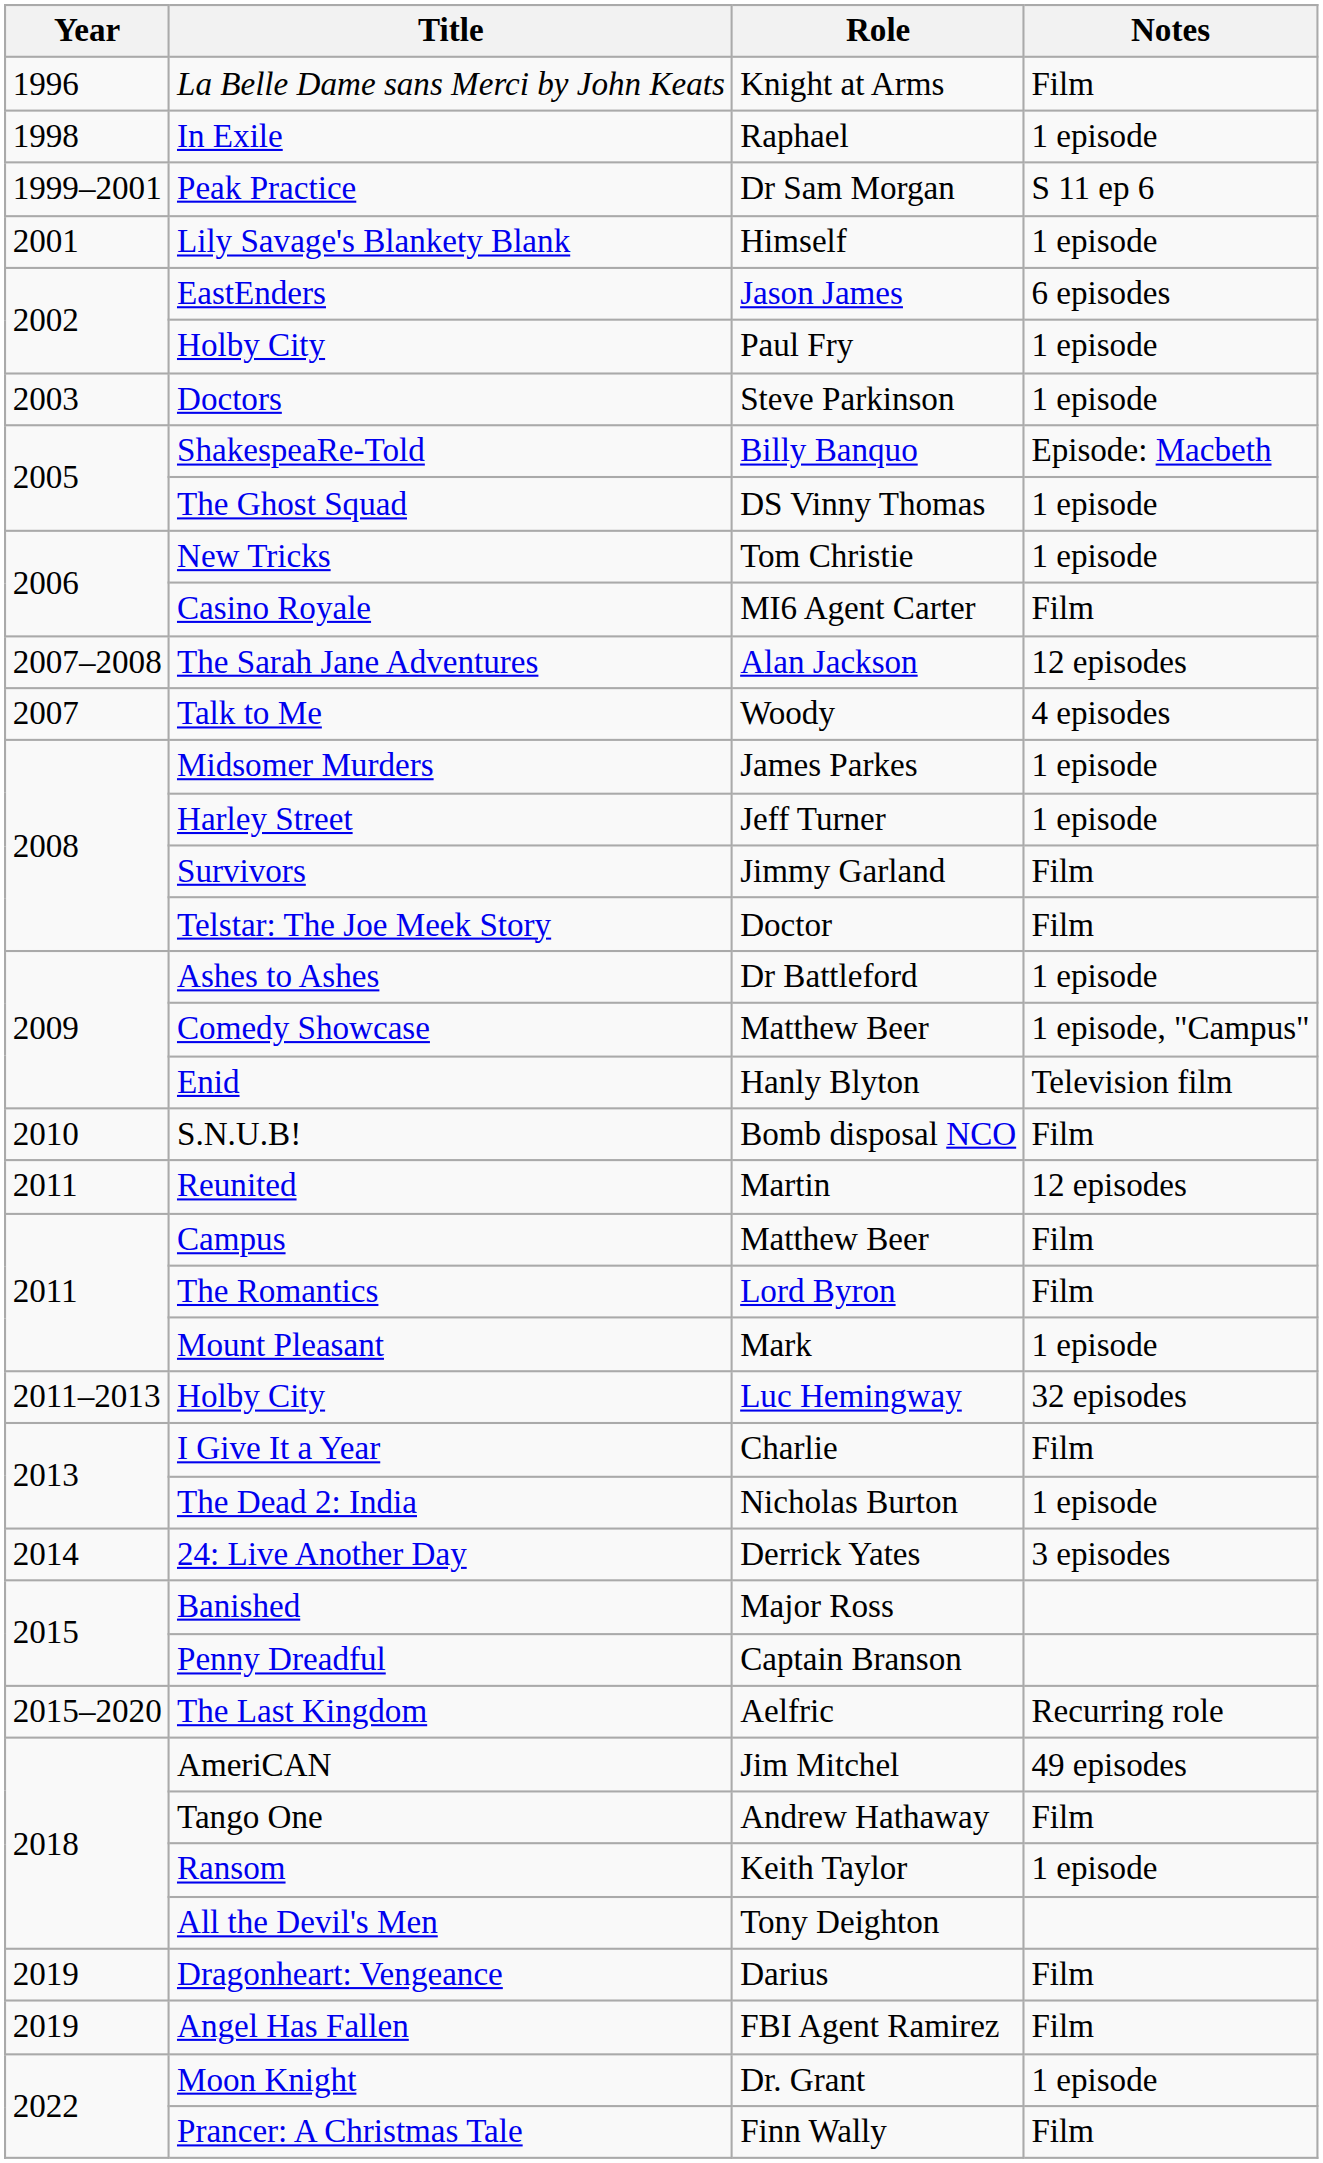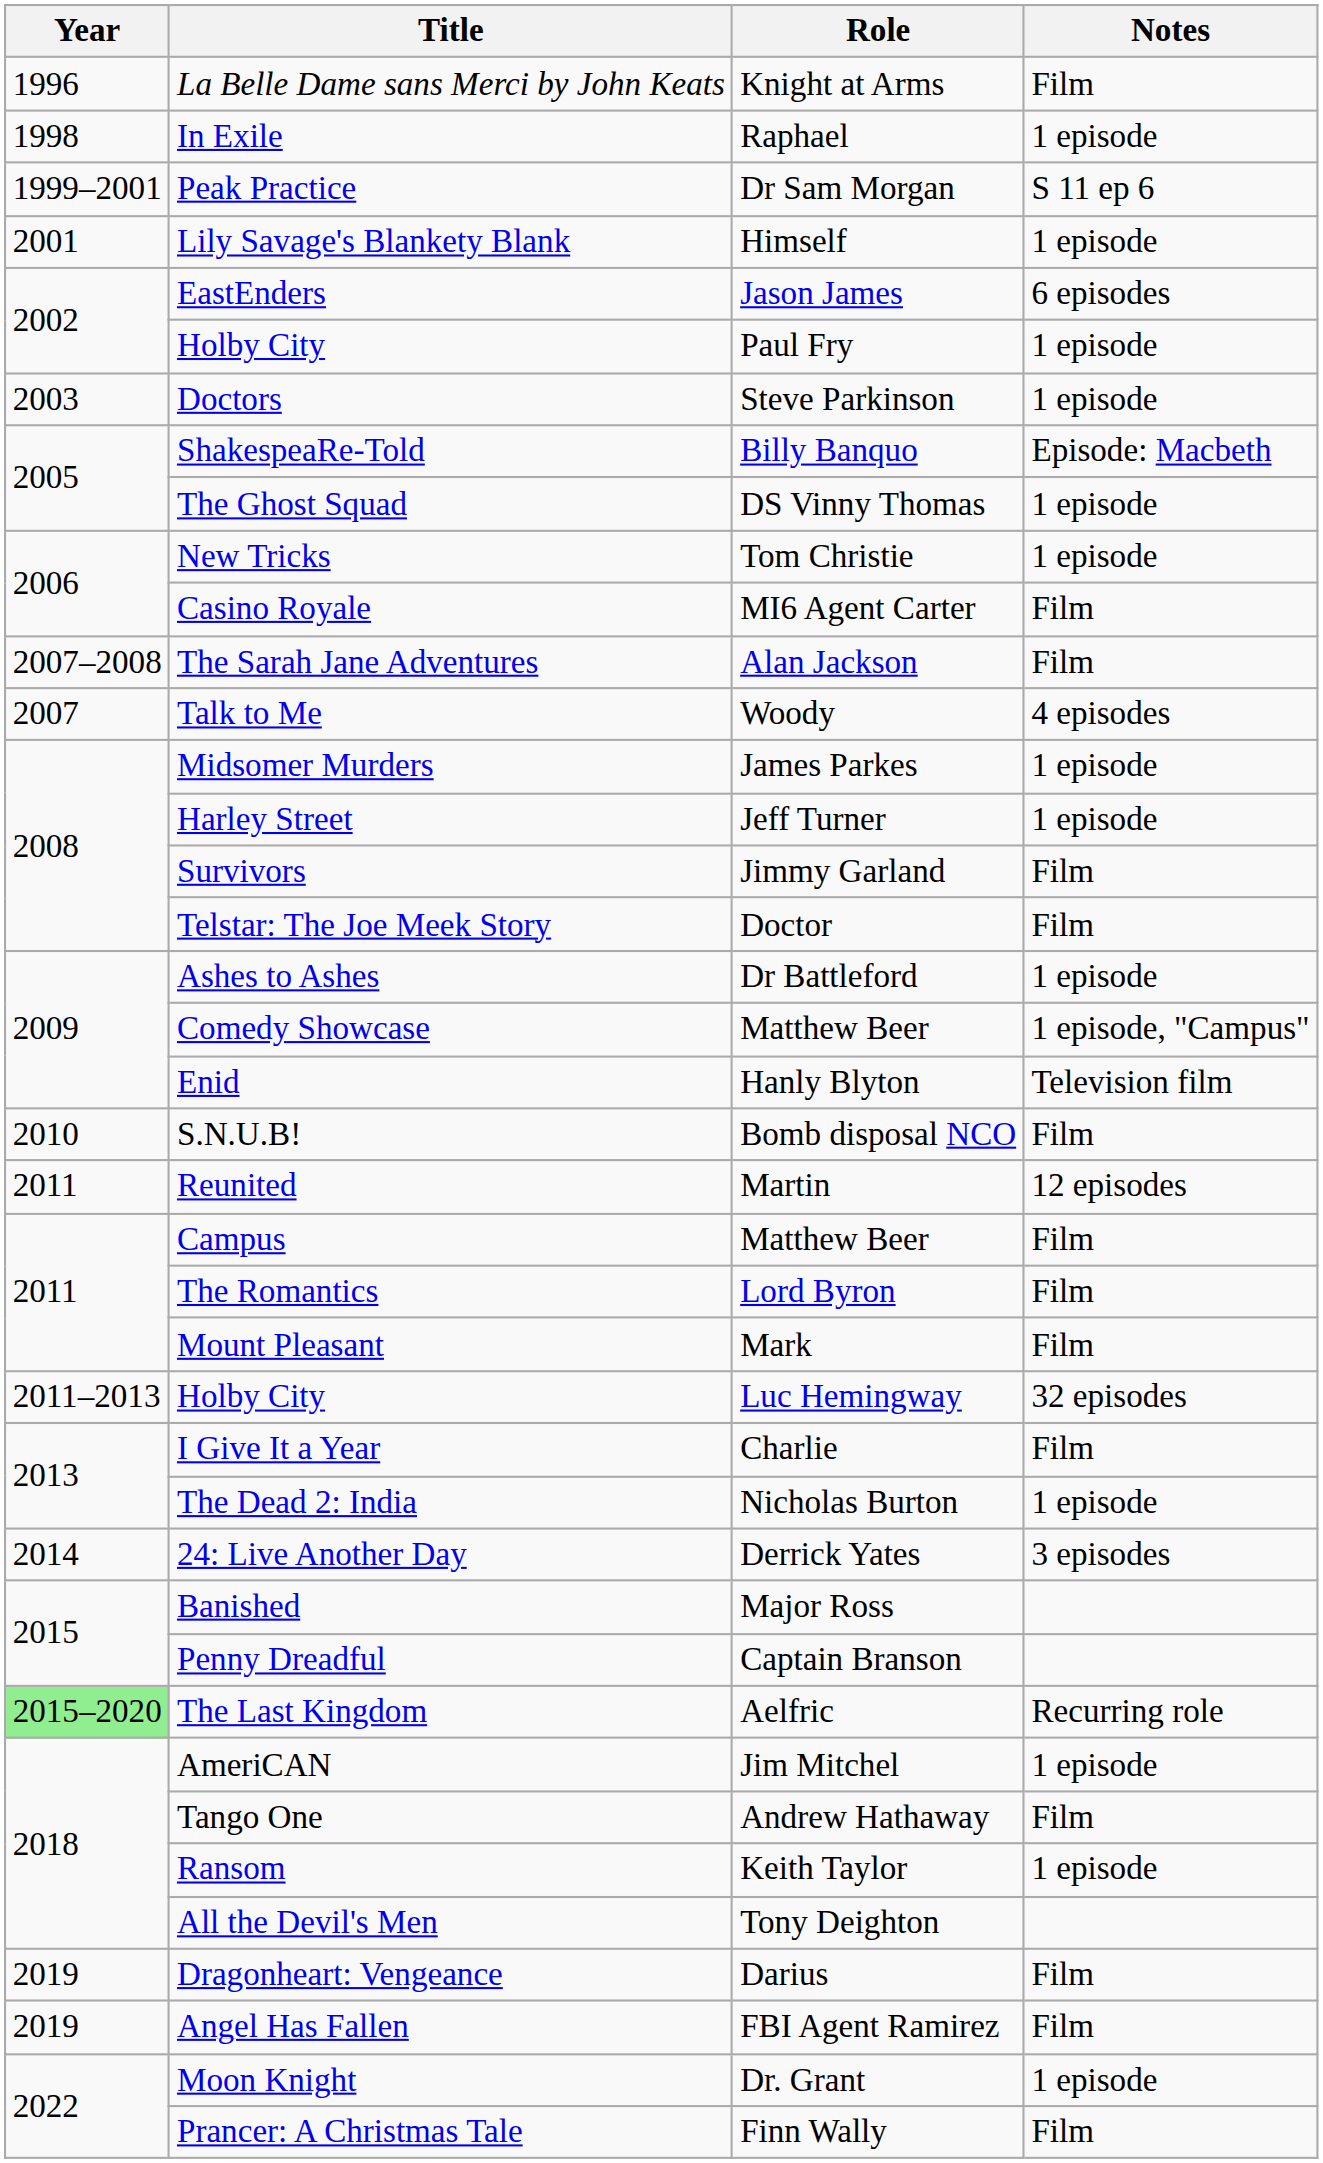The Sarah Jane Adventures | Notes: 12 episodes -> Film
Mount Pleasant | Notes: 1 episode -> Film
The Last Kingdom | Year: no background -> lightgreen background
AmeriCAN | Notes: 49 episodes -> 1 episode
